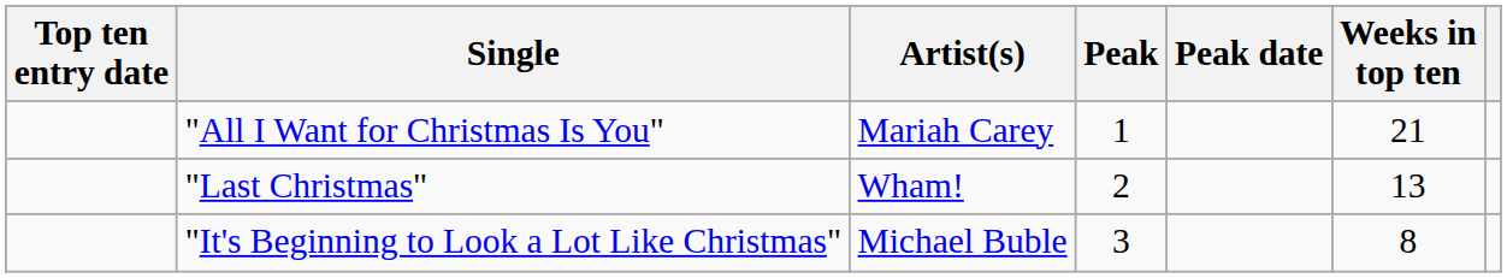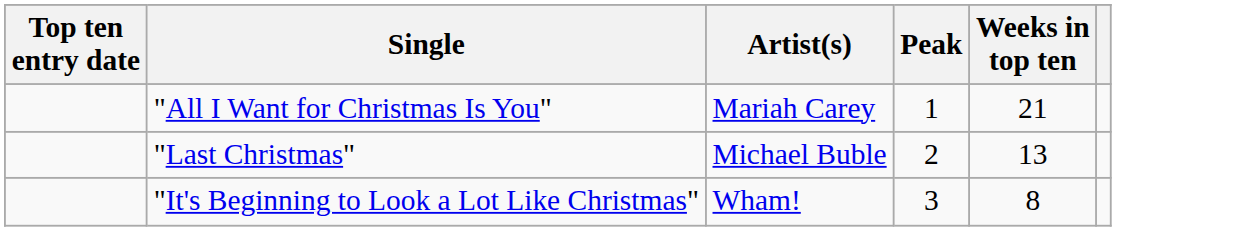- column: Peak date
"Last Christmas" | Artist(s): Wham! -> Michael Buble
"It's Beginning to Look a Lot Like Christmas" | Artist(s): Michael Buble -> Wham!
